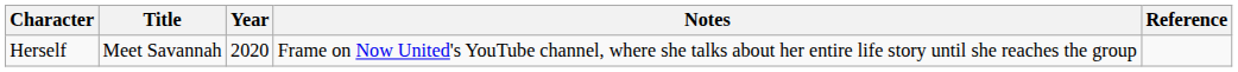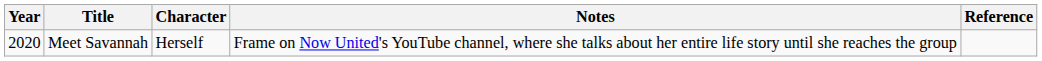columns swapped: Year <-> Character
